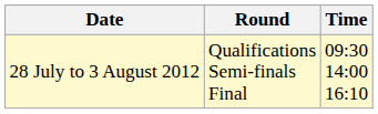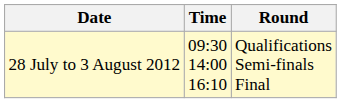columns swapped: Time <-> Round
